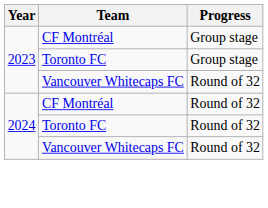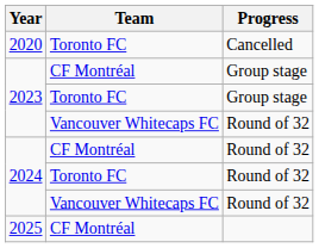+ row: 2020 | Toronto FC | Cancelled
+ row: 2025 | CF Montréal
